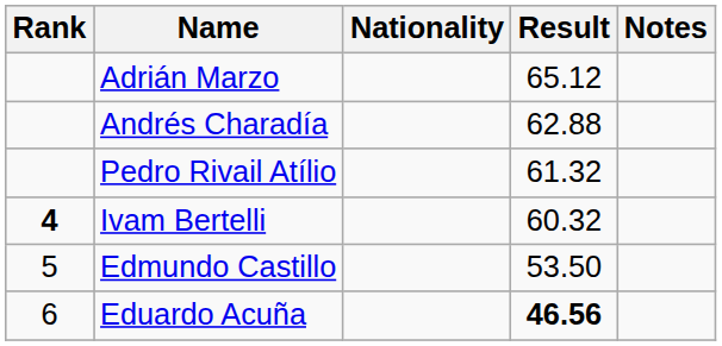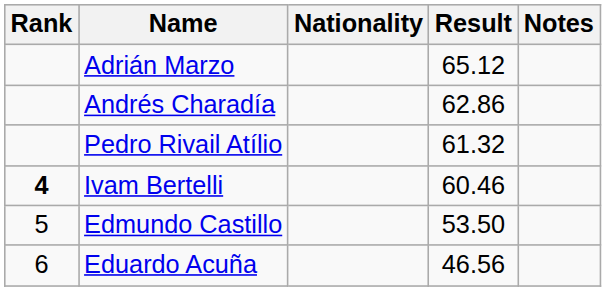Andrés Charadía | Result: 62.88 -> 62.86
Ivam Bertelli | Result: 60.32 -> 60.46
Eduardo Acuña | Result: bold -> normal
